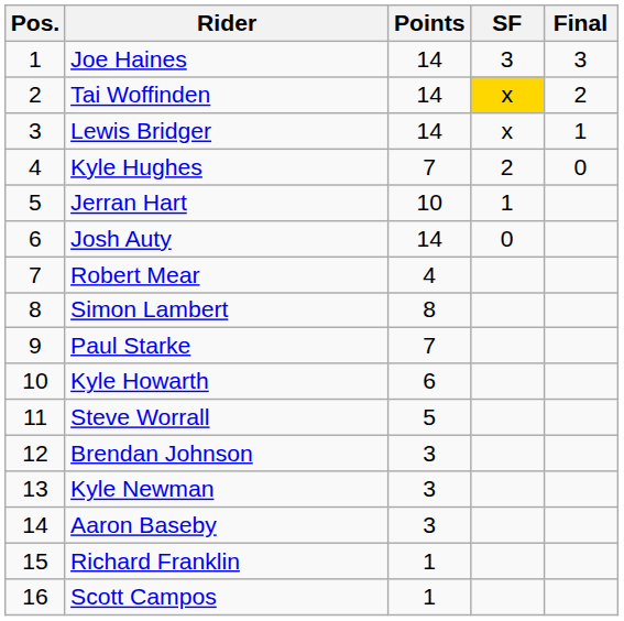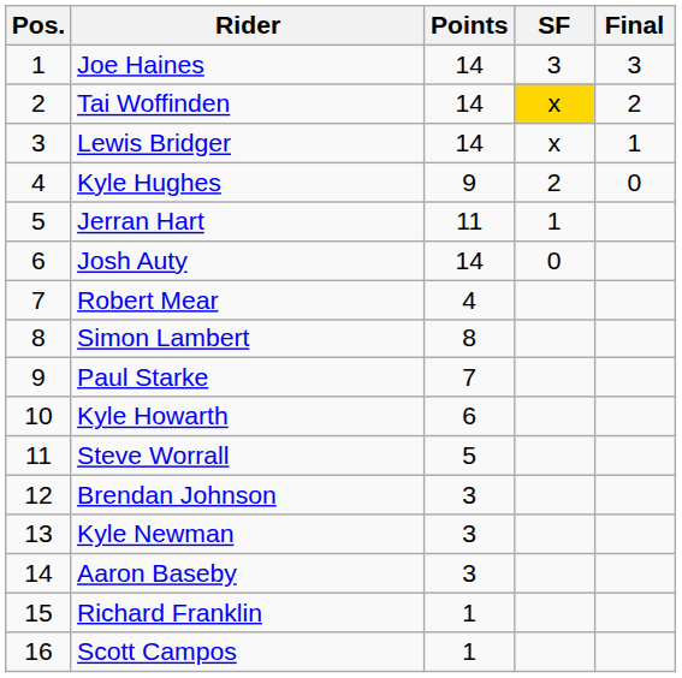Kyle Hughes | Points: 7 -> 9
Jerran Hart | Points: 10 -> 11
